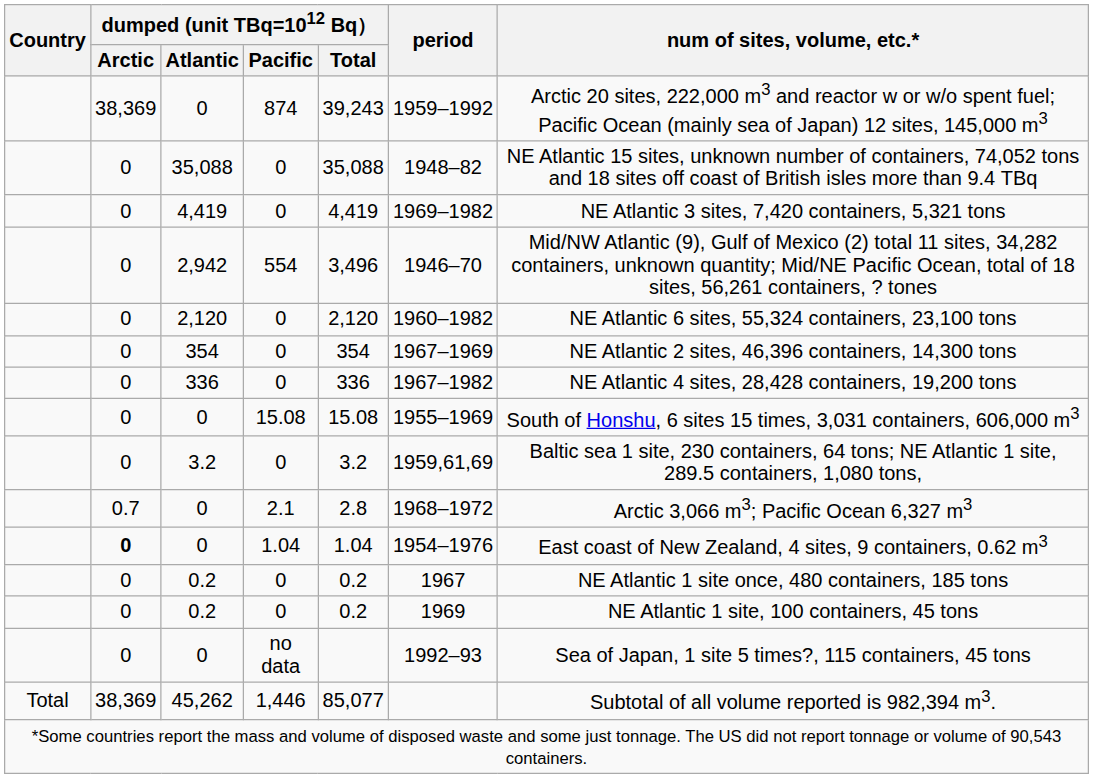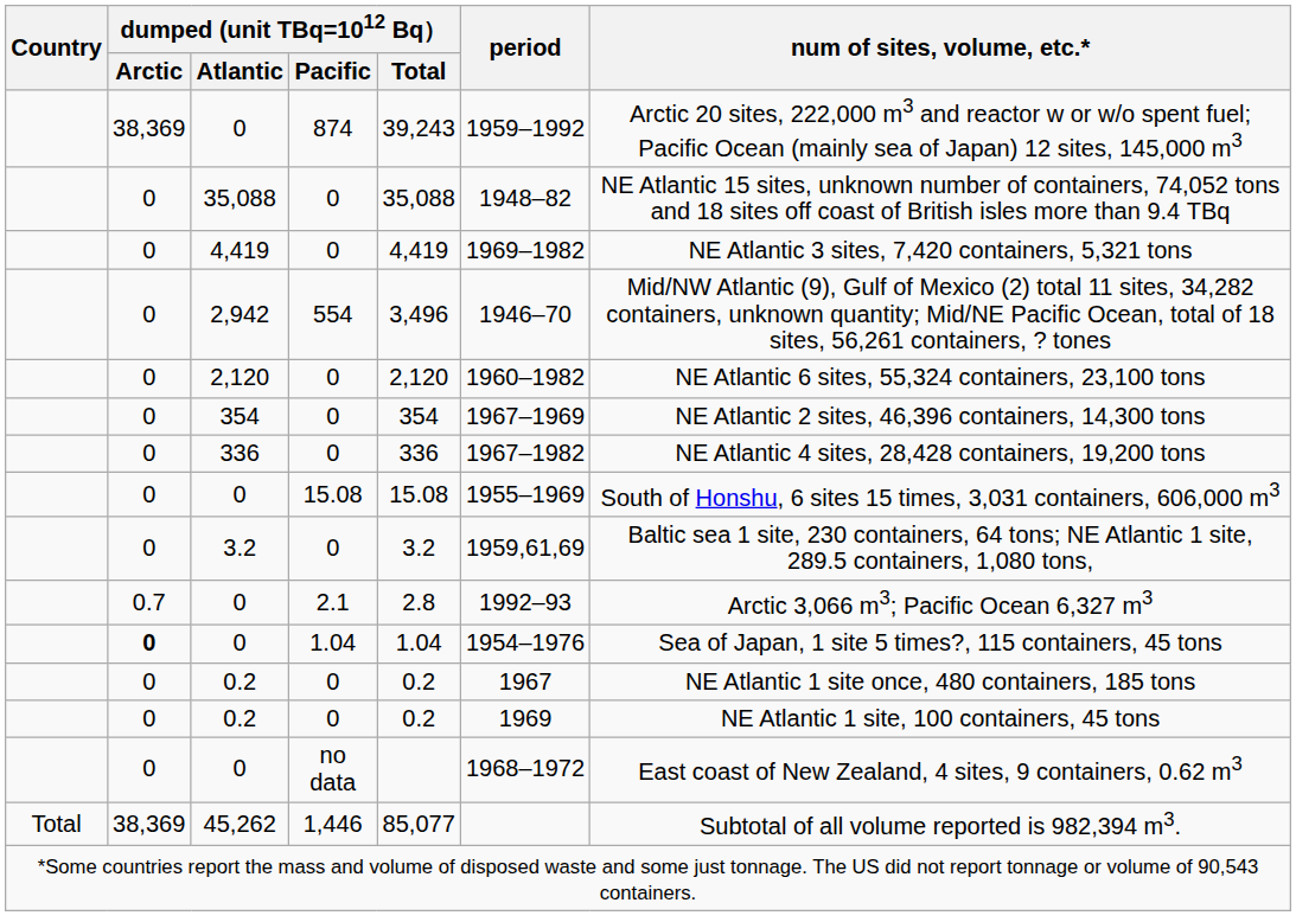0 / 2.1 | period: 1968–1972 -> 1992–93
0 / 1.04 | num of sites, volume, etc.*: East coast of New Zealand, 4 sites, 9 containers, 0.62 m3 -> Sea of Japan, 1 site 5 times?, 115 containers, 45 tons
0 / no data | period: 1992–93 -> 1968–1972
0 / no data | num of sites, volume, etc.*: Sea of Japan, 1 site 5 times?, 115 containers, 45 tons -> East coast of New Zealand, 4 sites, 9 containers, 0.62 m3
